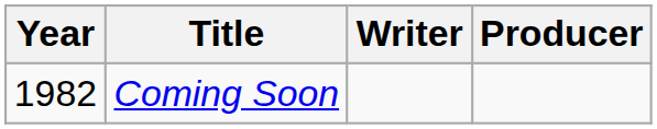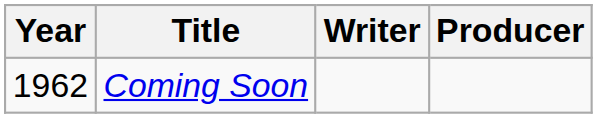Coming Soon | Year: 1982 -> 1962
